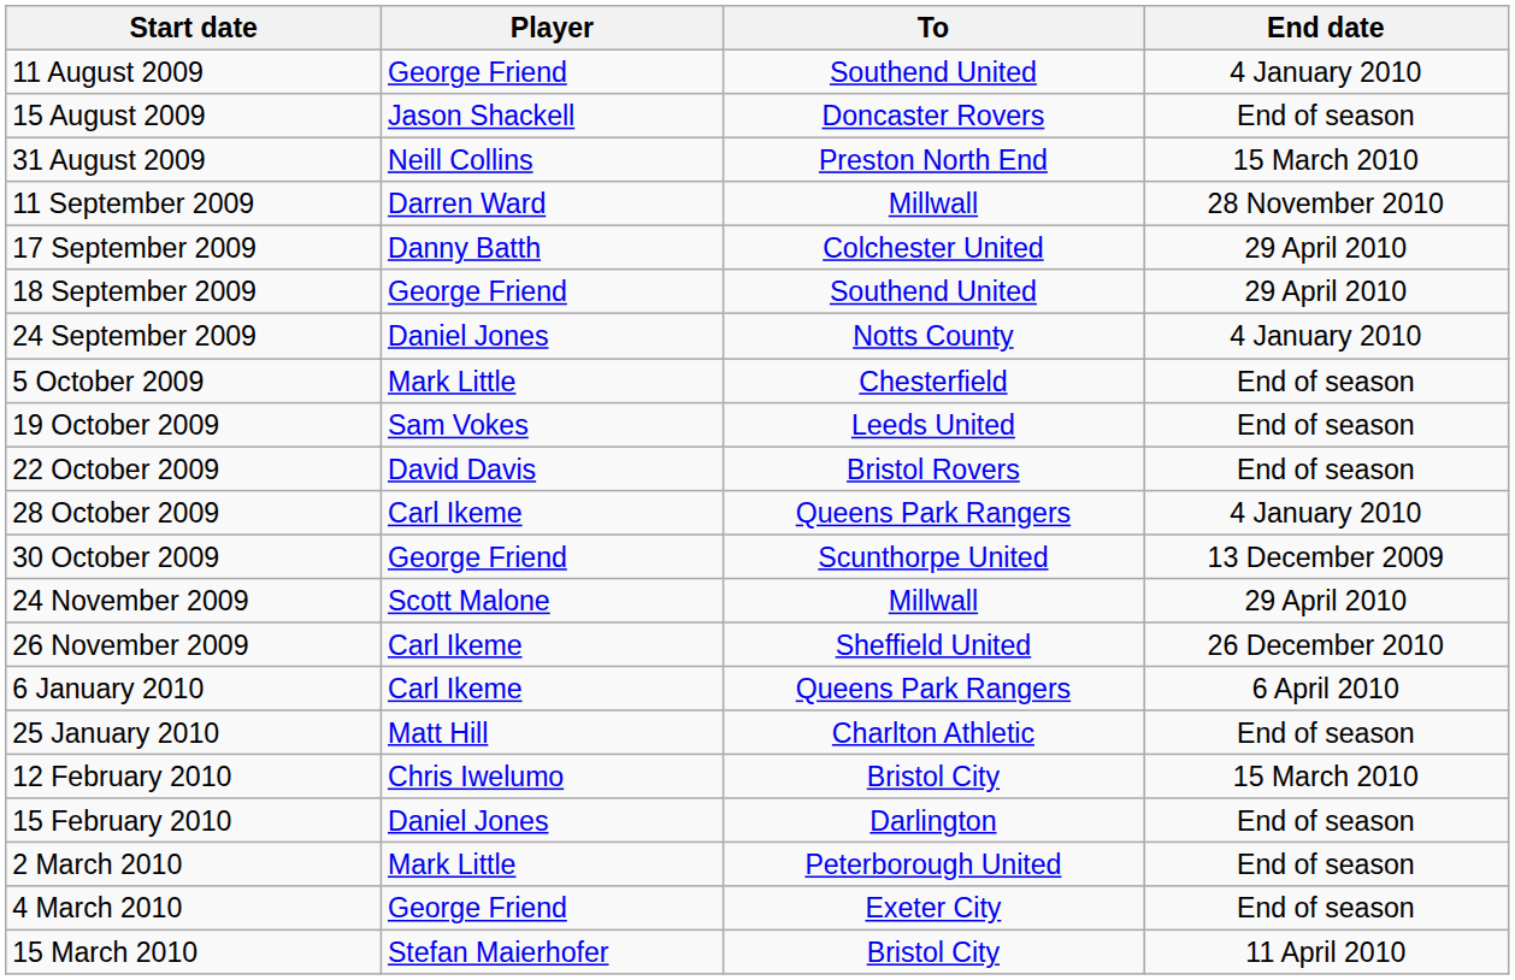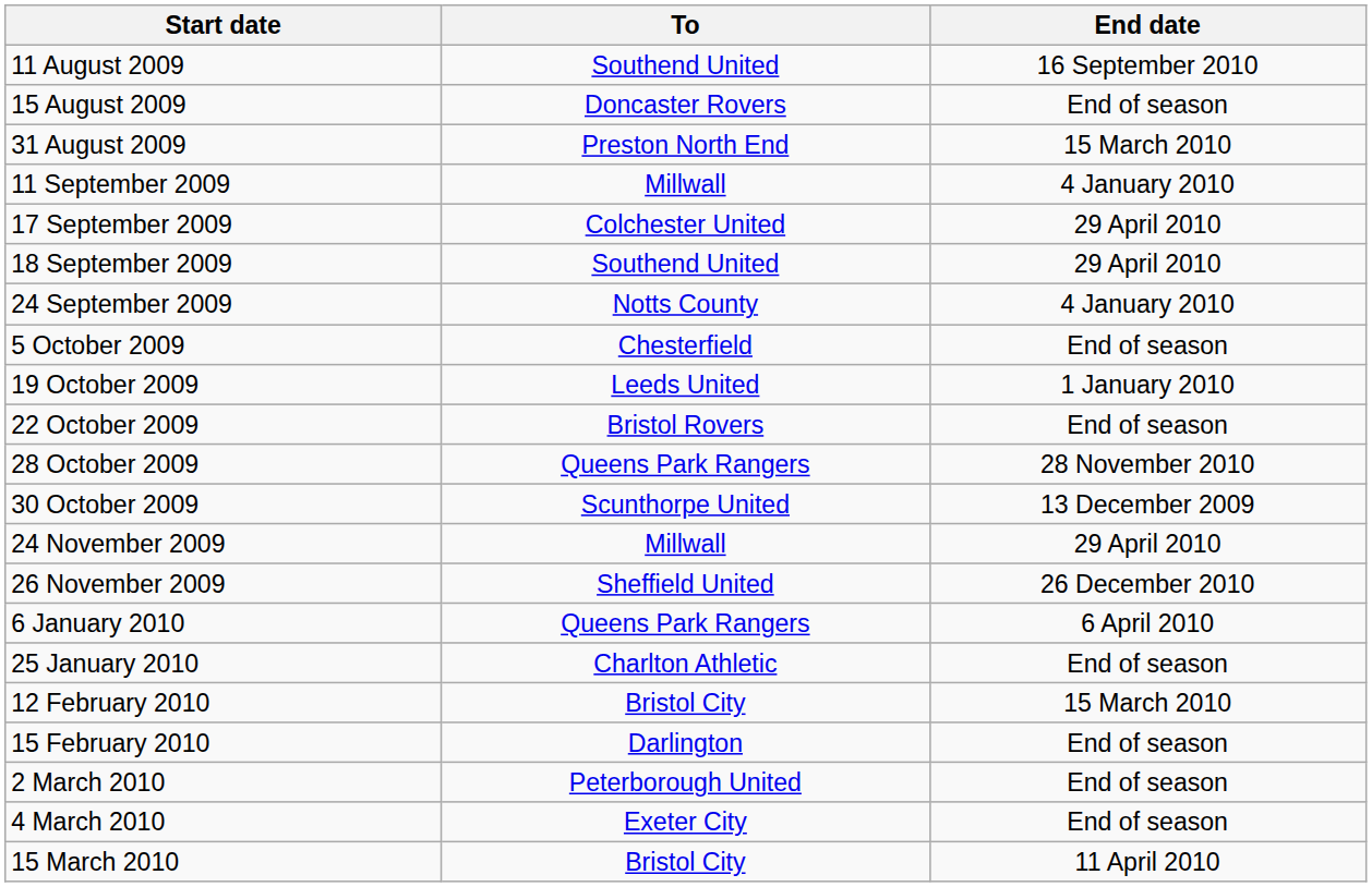- column: Player | George Friend | Jason Shackell | Neill Collins | Darren Ward | Danny Batth | George Friend | Daniel Jones | Mark Little | Sam Vokes | David Davis | Carl Ikeme | George Friend | Scott Malone | Carl Ikeme | Carl Ikeme | Matt Hill | Chris Iwelumo | Daniel Jones | Mark Little | George Friend | Stefan Maierhofer
11 August 2009 | End date: 4 January 2010 -> 16 September 2010
11 September 2009 | End date: 28 November 2010 -> 4 January 2010
19 October 2009 | End date: End of season -> 1 January 2010
28 October 2009 | End date: 4 January 2010 -> 28 November 2010
